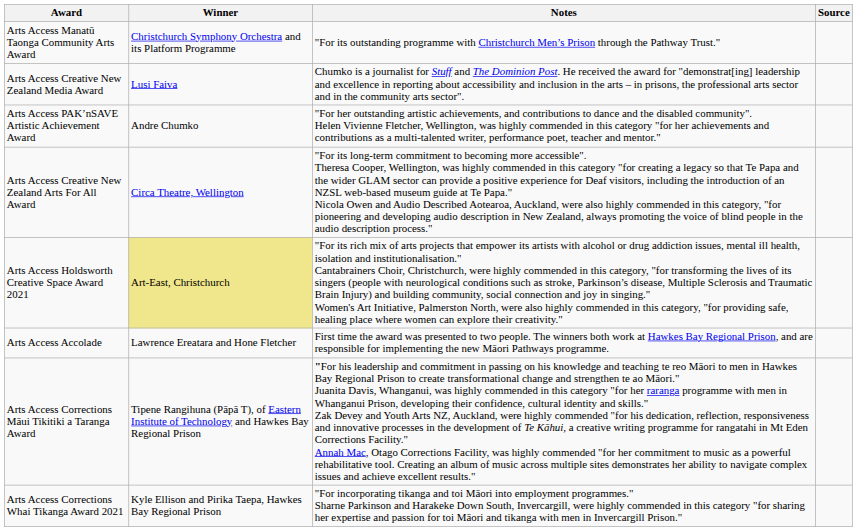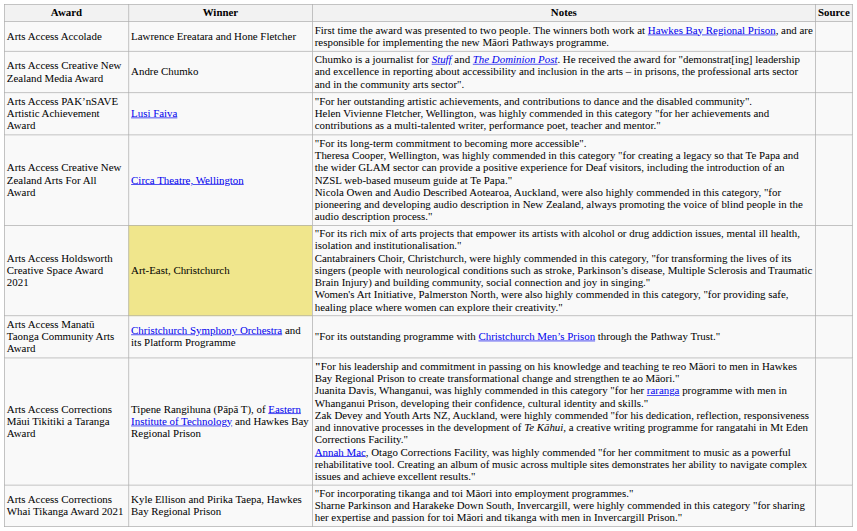rows swapped: Arts Access Accolade <-> Arts Access Manatū Taonga Community Arts Award
Arts Access Creative New Zealand Media Award | Winner: Lusi Faiva -> Andre Chumko
Arts Access PAK’nSAVE Artistic Achievement Award | Winner: Andre Chumko -> Lusi Faiva
